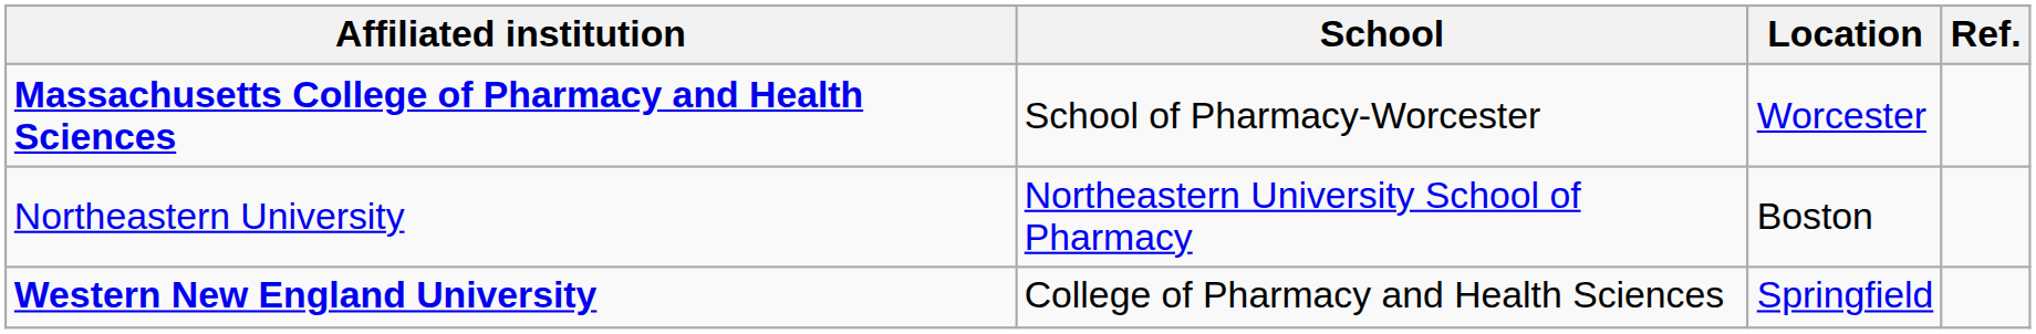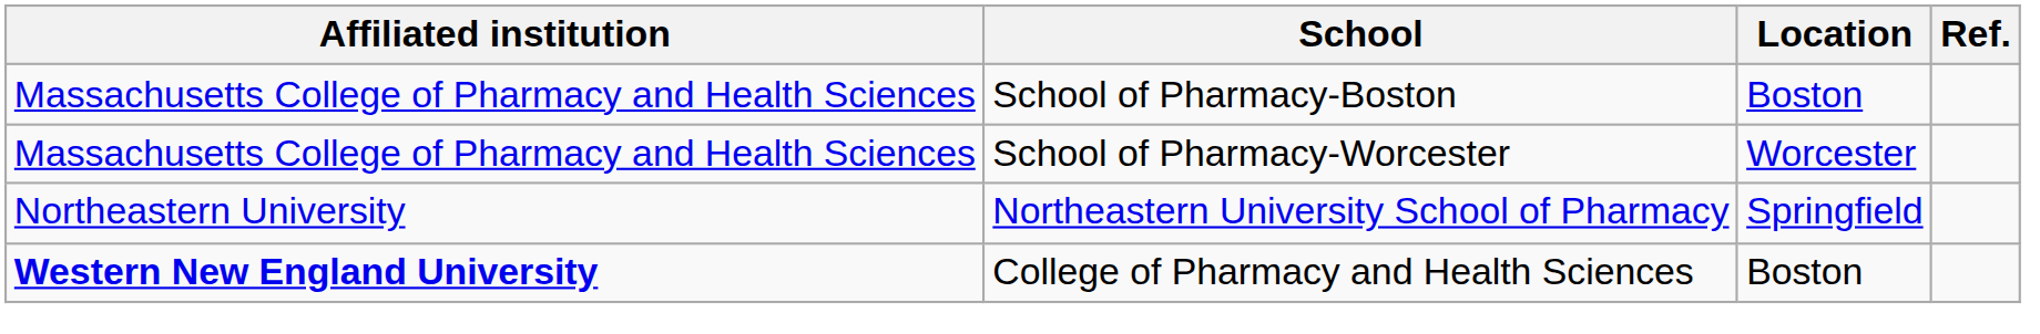+ row: Massachusetts College of Pharmacy and Health Sciences | School of Pharmacy-Boston | Boston
School of Pharmacy-Worcester | Affiliated institution: bold -> normal
Northeastern University School of Pharmacy | Location: Boston -> Springfield
College of Pharmacy and Health Sciences | Location: Springfield -> Boston
